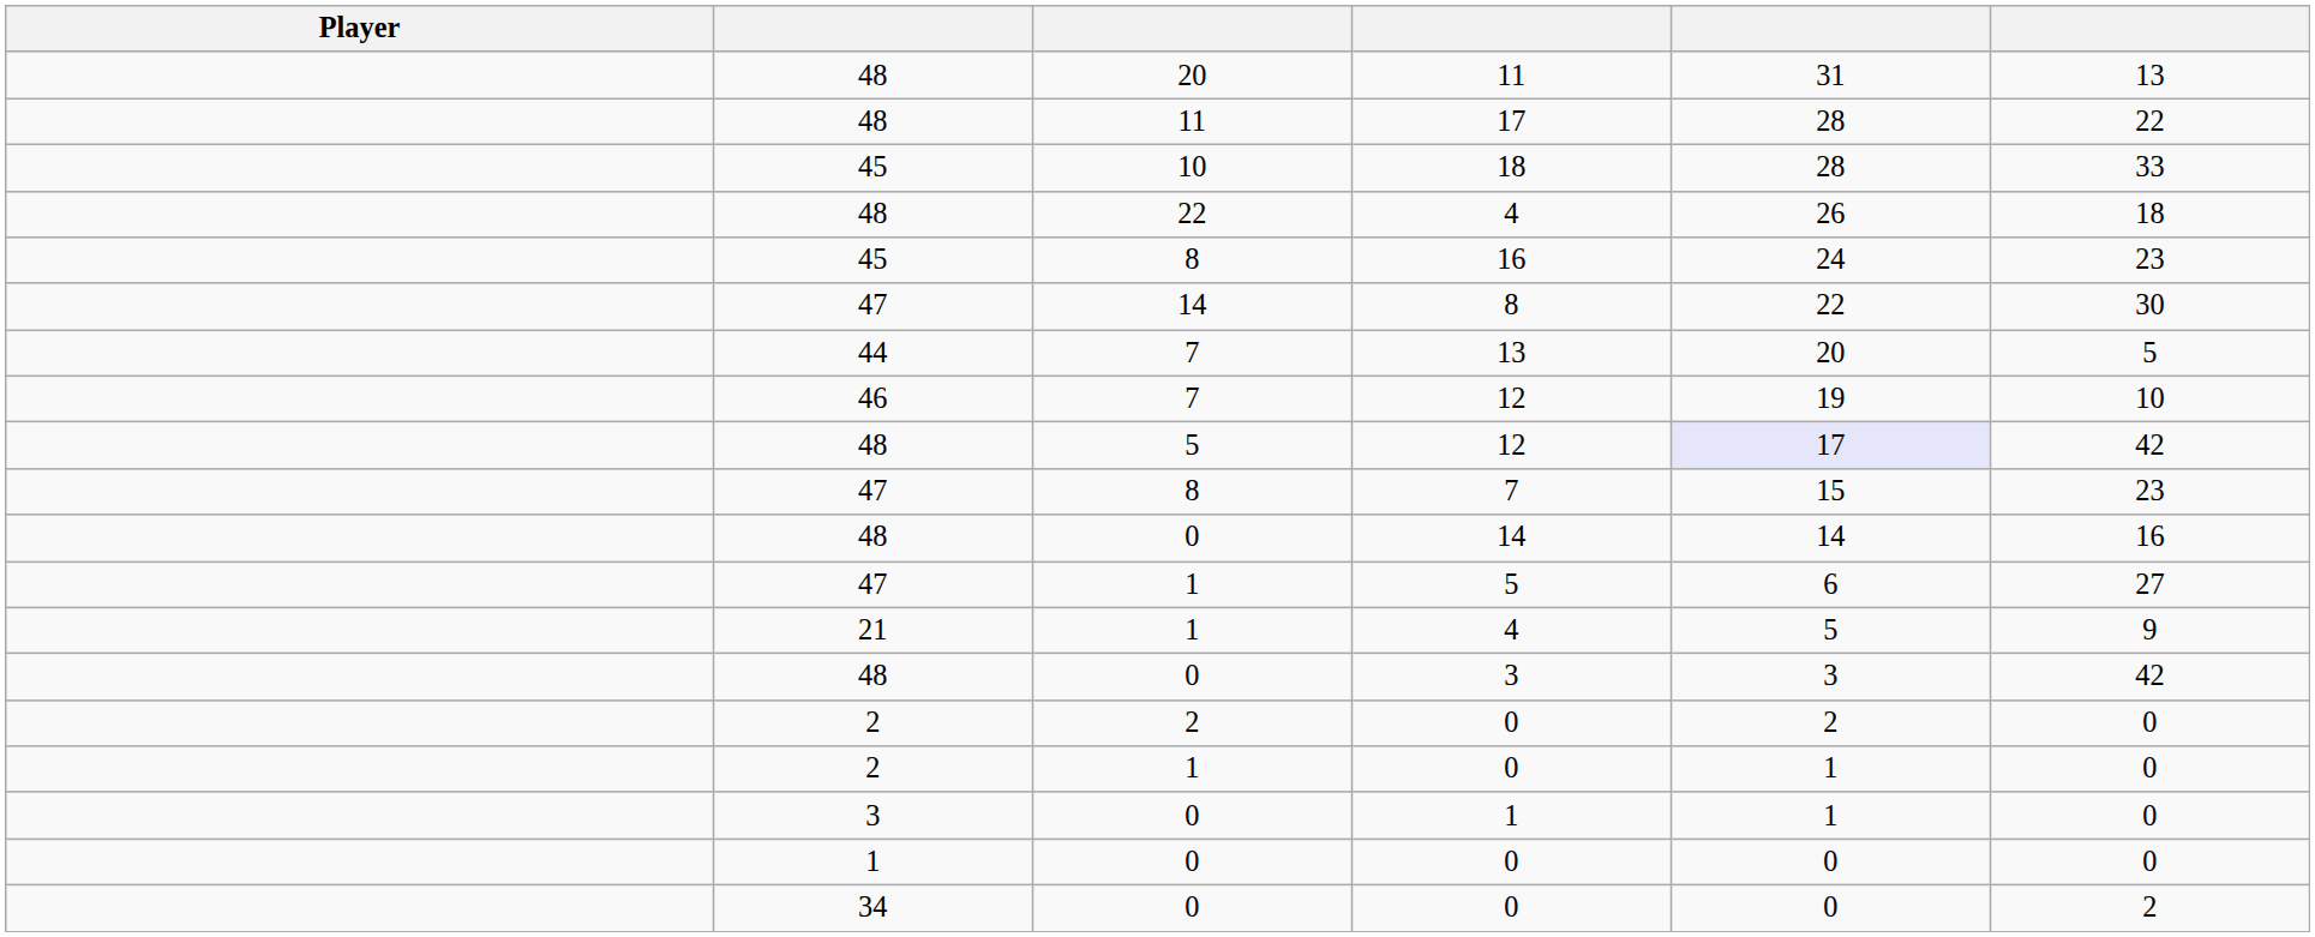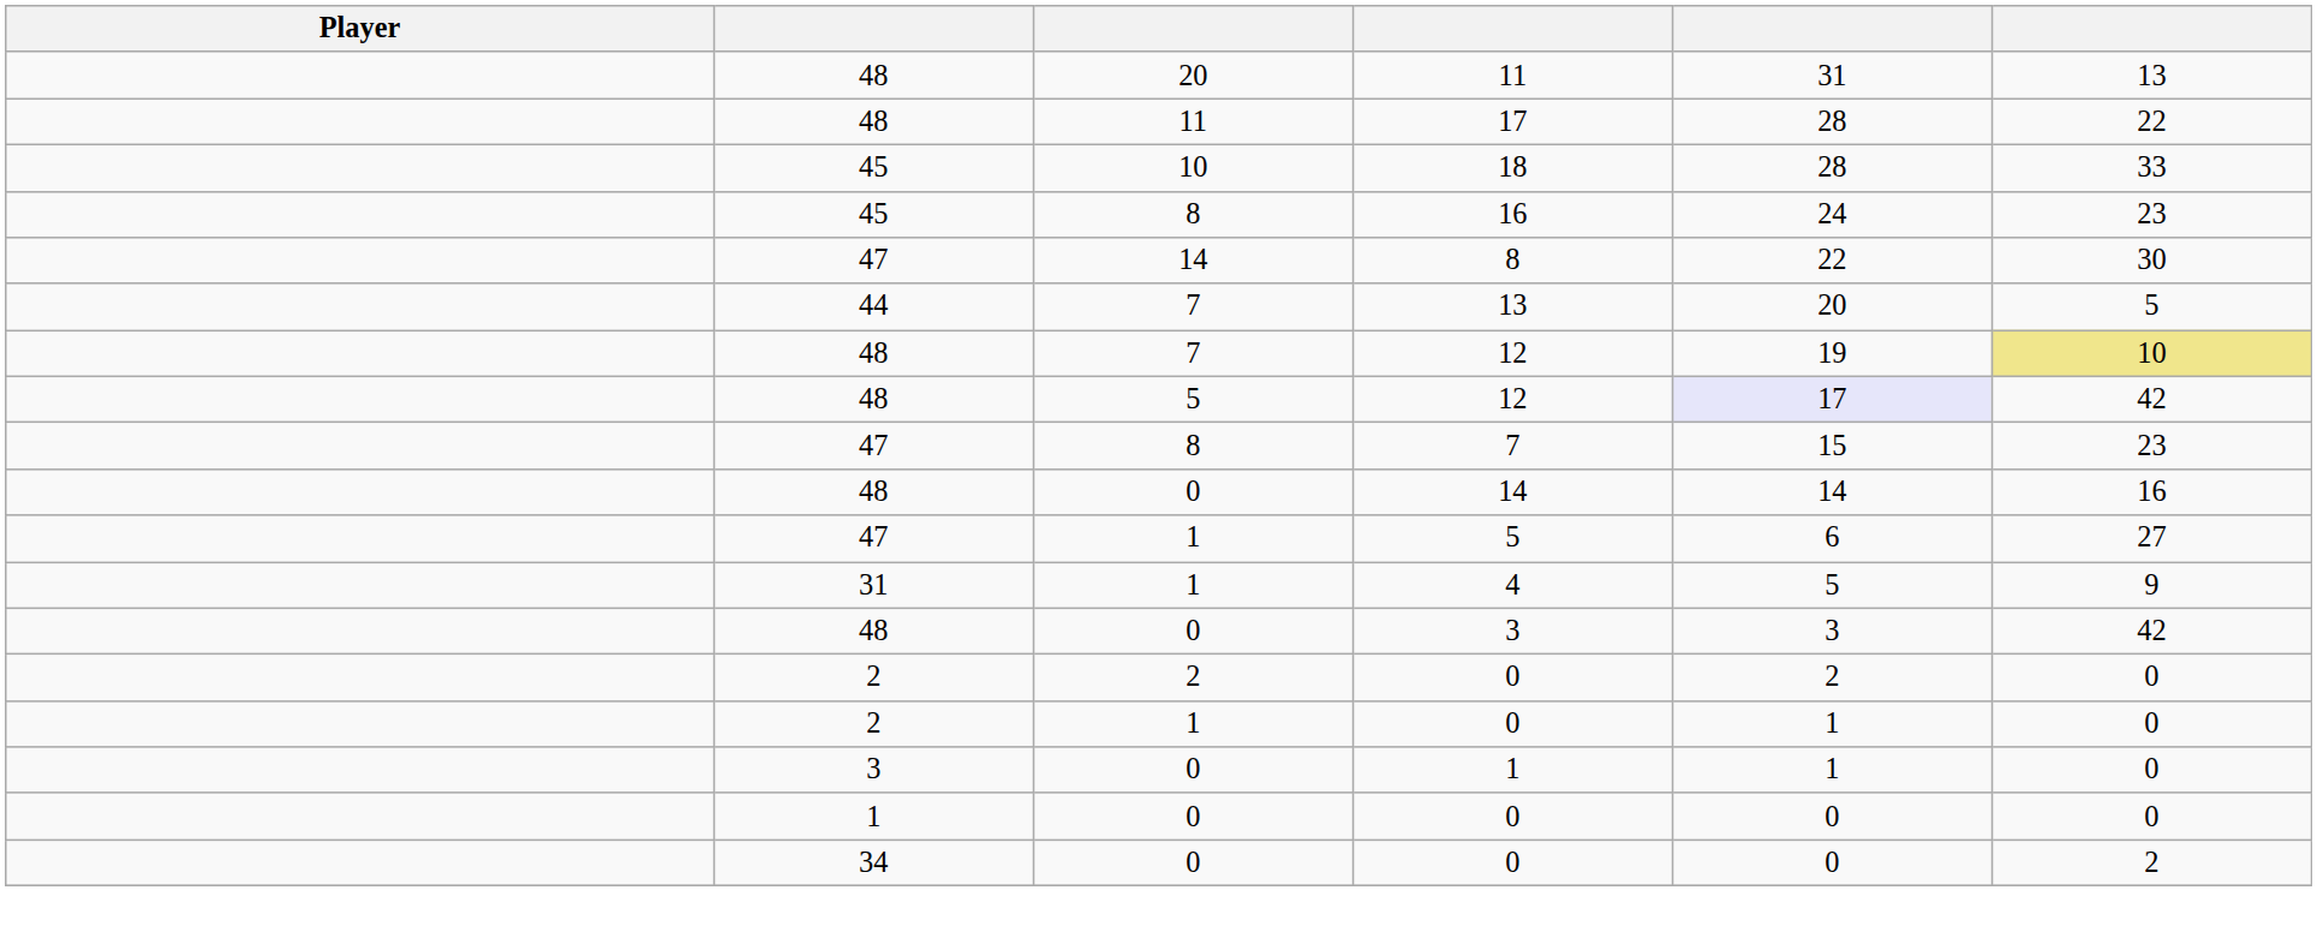- row: 48 | 22 | 4 | 26 | 18
7 / 12 | column 2: 46 -> 48
7 / 12 | column 6: no background -> khaki background
1 / 4 | column 2: 21 -> 31
